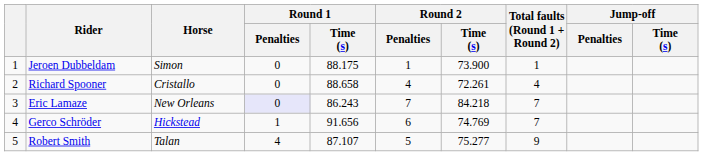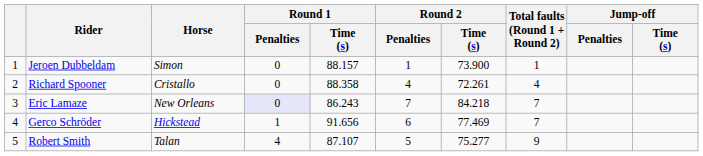Jeroen Dubbeldam | Round 1 / Time (s): 88.175 -> 88.157
Richard Spooner | Round 1 / Time (s): 88.658 -> 88.358
Gerco Schröder | Round 2 / Time (s): 74.769 -> 77.469
